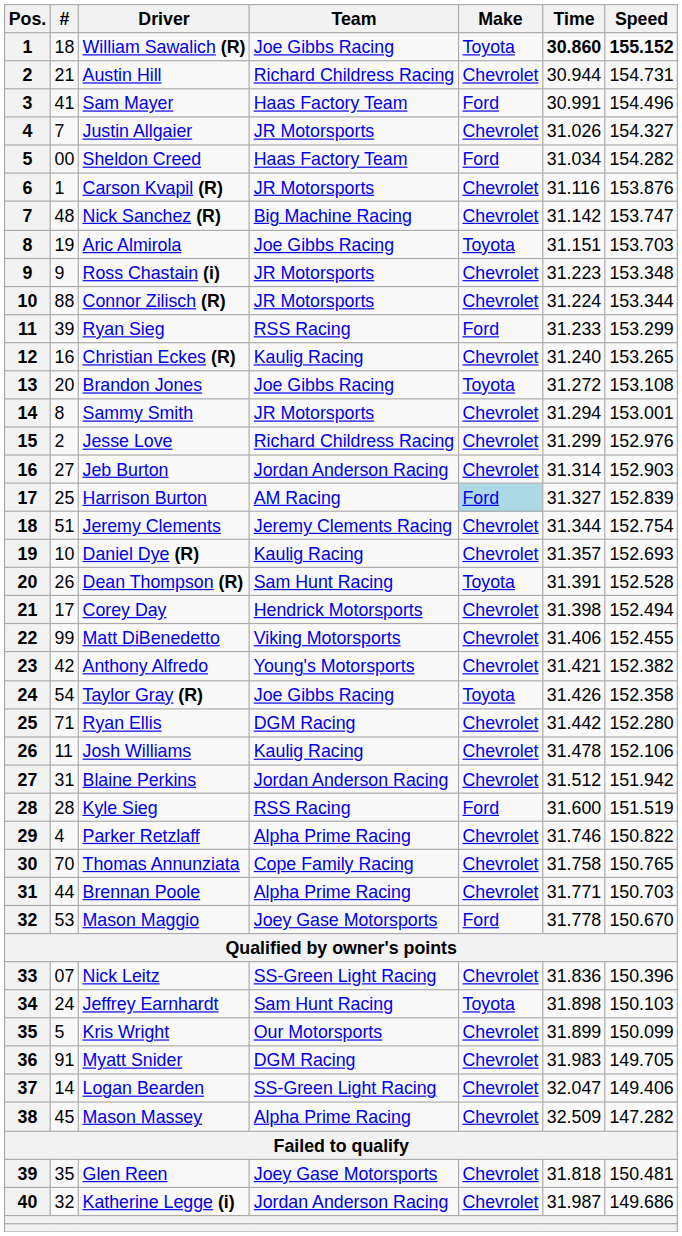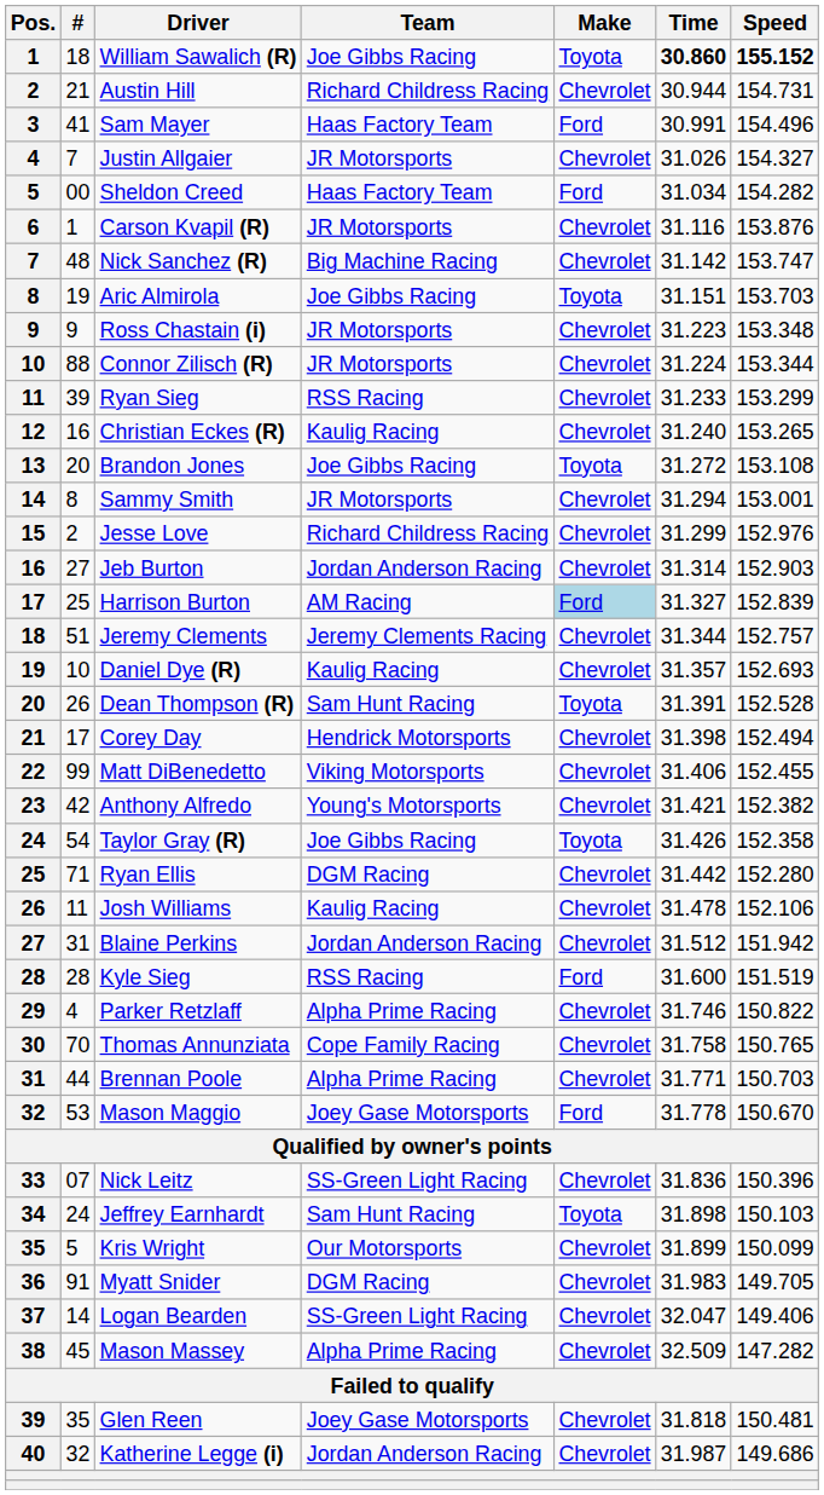Ryan Sieg | Make: Ford -> Chevrolet
Jeremy Clements | Speed: 152.754 -> 152.757
